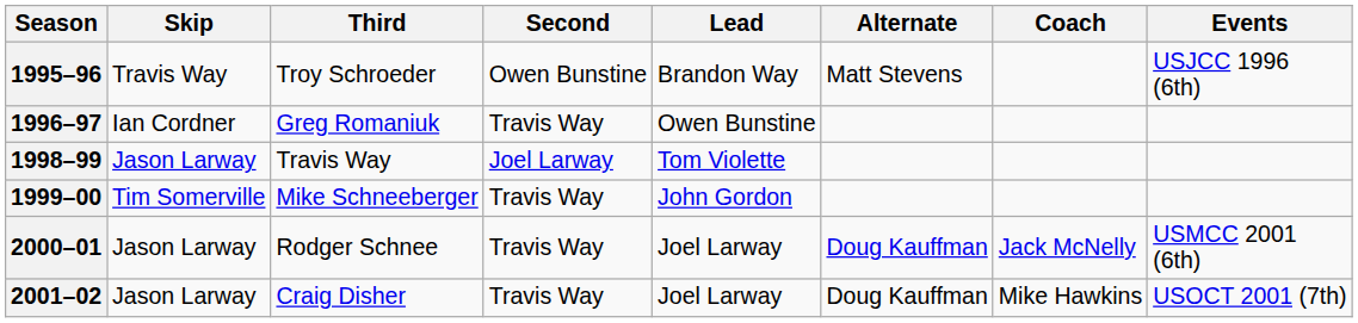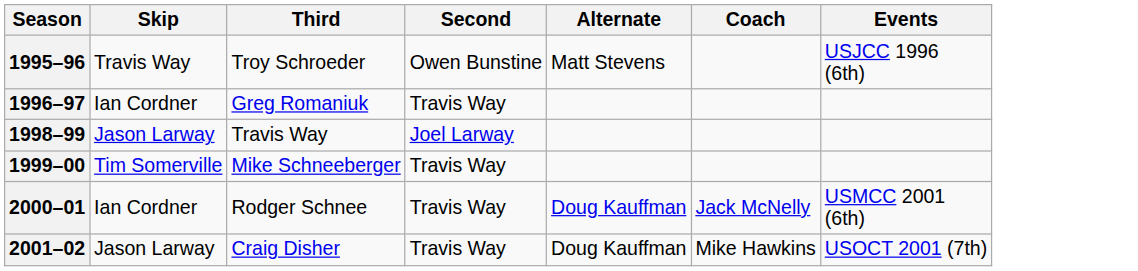- column: Lead | Brandon Way | Owen Bunstine | Tom Violette | John Gordon | Joel Larway | Joel Larway
2000–01 | Skip: Jason Larway -> Ian Cordner
